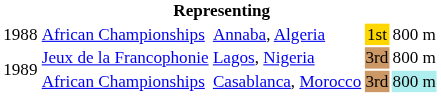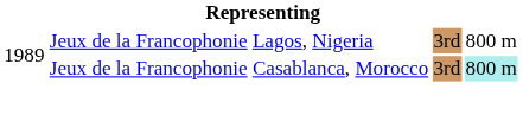- row: 1988 | African Championships | Annaba, Algeria | 1st | 800 m
Casablanca, Morocco | column 2: African Championships -> Jeux de la Francophonie
